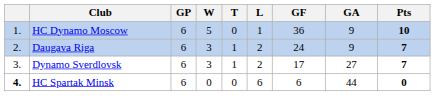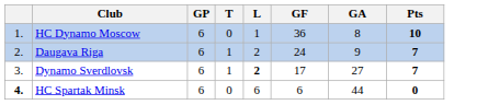- column: W | 5 | 3 | 3 | 0
HC Dynamo Moscow | GA: 9 -> 8
Dynamo Sverdlovsk | L: normal -> bold
